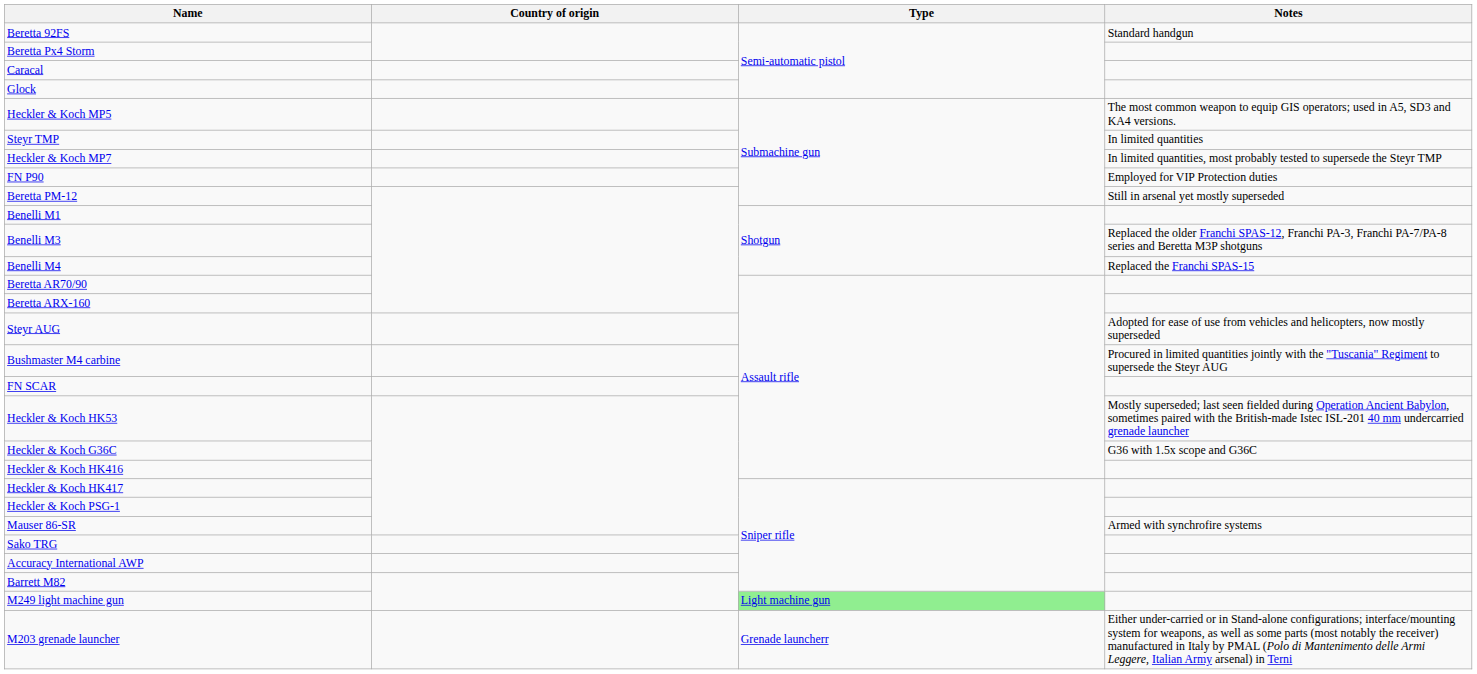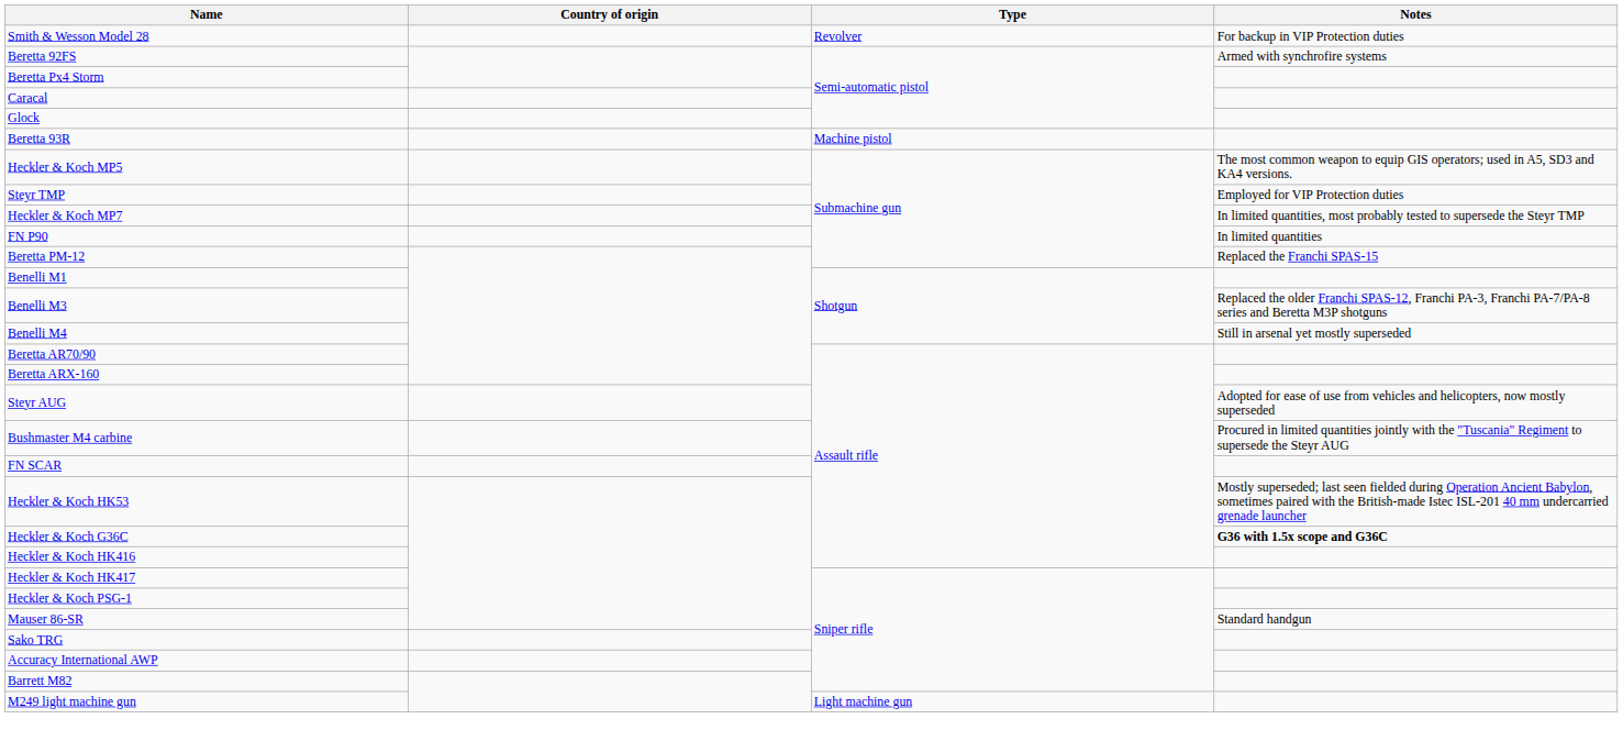+ row: Smith & Wesson Model 28 | Revolver | For backup in VIP Protection duties
Beretta 92FS | Notes: Standard handgun -> Armed with synchrofire systems
+ row: Beretta 93R | Machine pistol
Steyr TMP | Notes: In limited quantities -> Employed for VIP Protection duties
FN P90 | Notes: Employed for VIP Protection duties -> In limited quantities
Beretta PM-12 | Notes: Still in arsenal yet mostly superseded -> Replaced the Franchi SPAS-15
Benelli M4 | Notes: Replaced the Franchi SPAS-15 -> Still in arsenal yet mostly superseded
Heckler & Koch G36C | Notes: normal -> bold
Mauser 86-SR | Notes: Armed with synchrofire systems -> Standard handgun
M249 light machine gun | Type: lightgreen background -> no background
- row: M203 grenade launcher | Grenade launcherr | Either under-carried or in Stand-alone configurations; interface/mounting system for weapons, as well as some parts (most notably the receiver) manufactured in Italy by PMAL (Polo di Mantenimento delle Armi Leggere, Italian Army arsenal) in Terni
